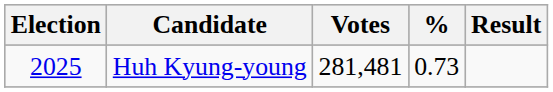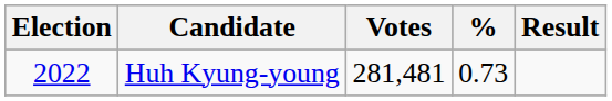Huh Kyung-young | Election: 2025 -> 2022
